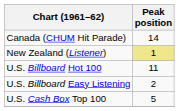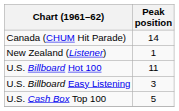New Zealand (Listener) | Peak position: khaki background -> no background
U.S. Billboard Easy Listening | Peak position: 2 -> 3
